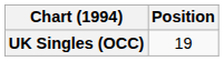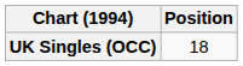UK Singles (OCC) | Position: 19 -> 18
